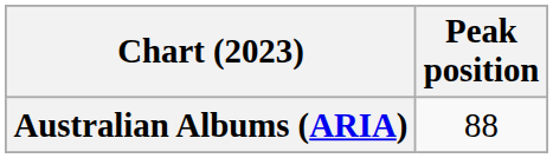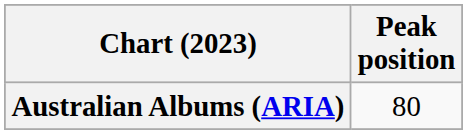Australian Albums (ARIA) | Peak position: 88 -> 80
